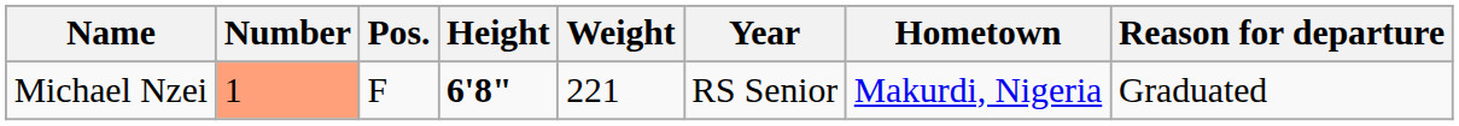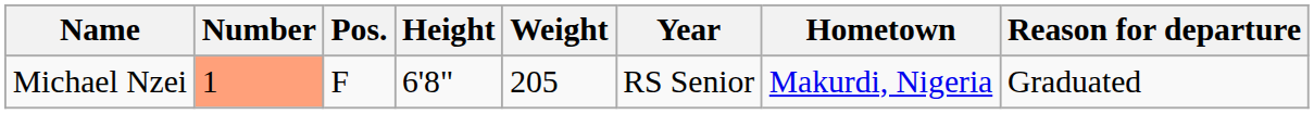Michael Nzei | Height: bold -> normal
Michael Nzei | Weight: 221 -> 205
